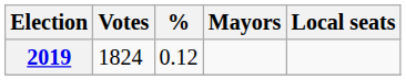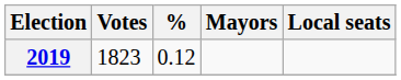2019 | Votes: 1824 -> 1823
